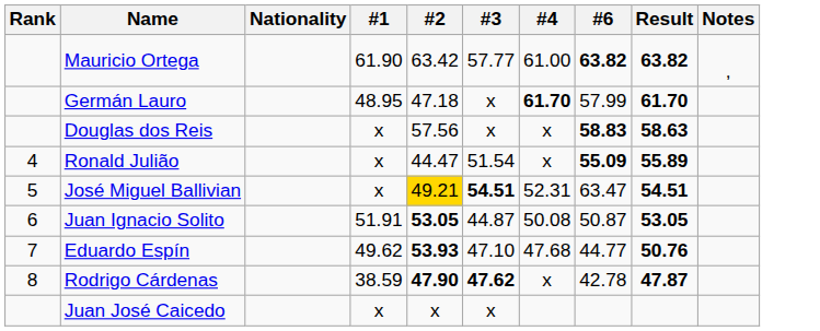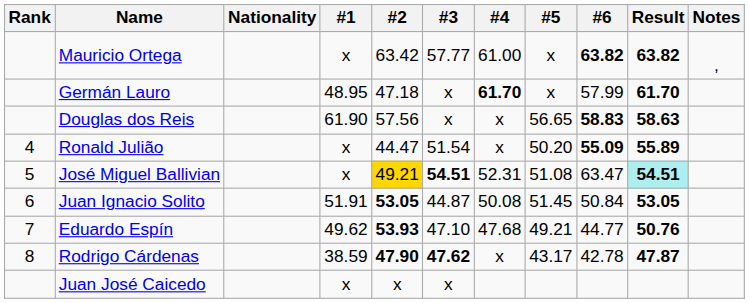+ column: #5 | x | x | 56.65 | 50.20 | 51.08 | 51.45 | 49.21 | 43.17
Mauricio Ortega | #1: 61.90 -> x
Douglas dos Reis | #1: x -> 61.90
José Miguel Ballivian | Result: no background -> paleturquoise background
Juan Ignacio Solito | #6: 50.87 -> 50.84
